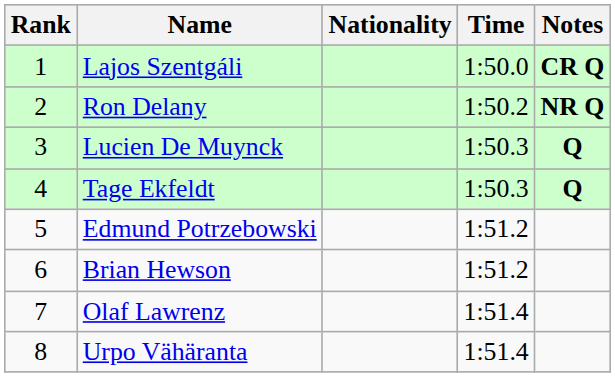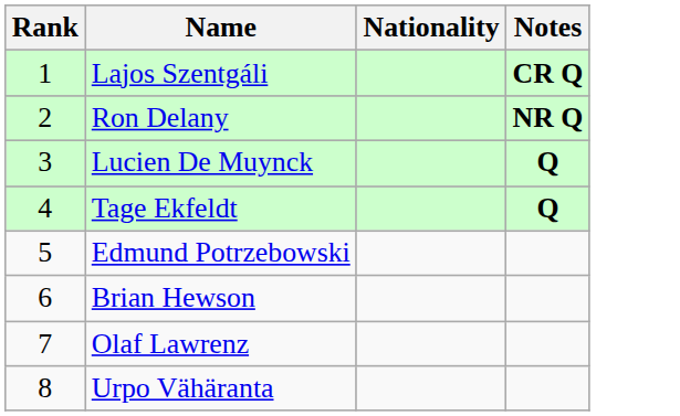- column: Time | 1:50.0 | 1:50.2 | 1:50.3 | 1:50.3 | 1:51.2 | 1:51.2 | 1:51.4 | 1:51.4
